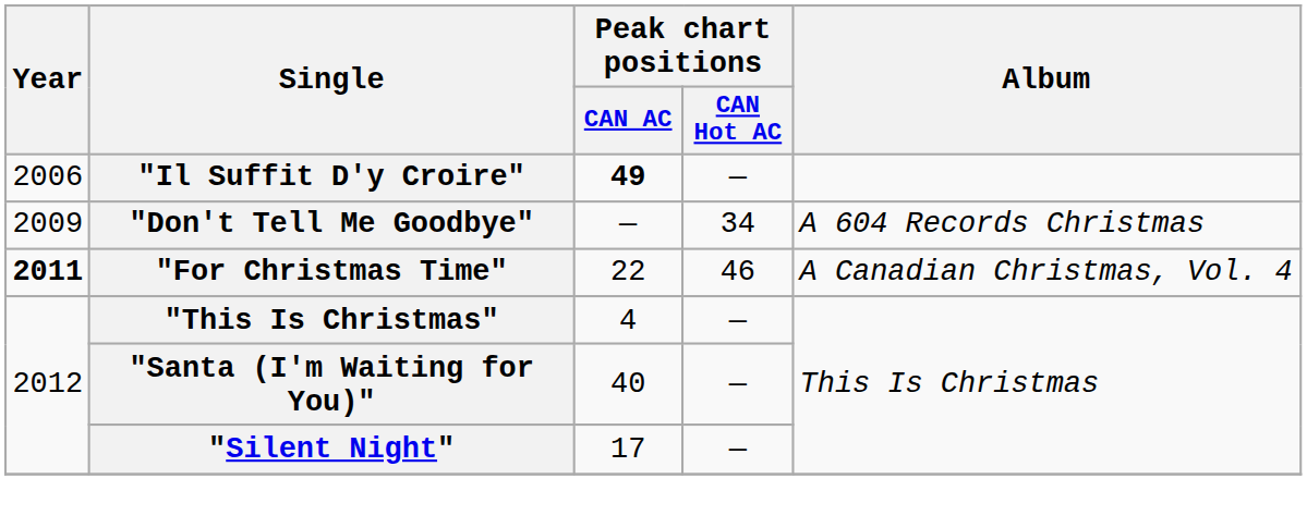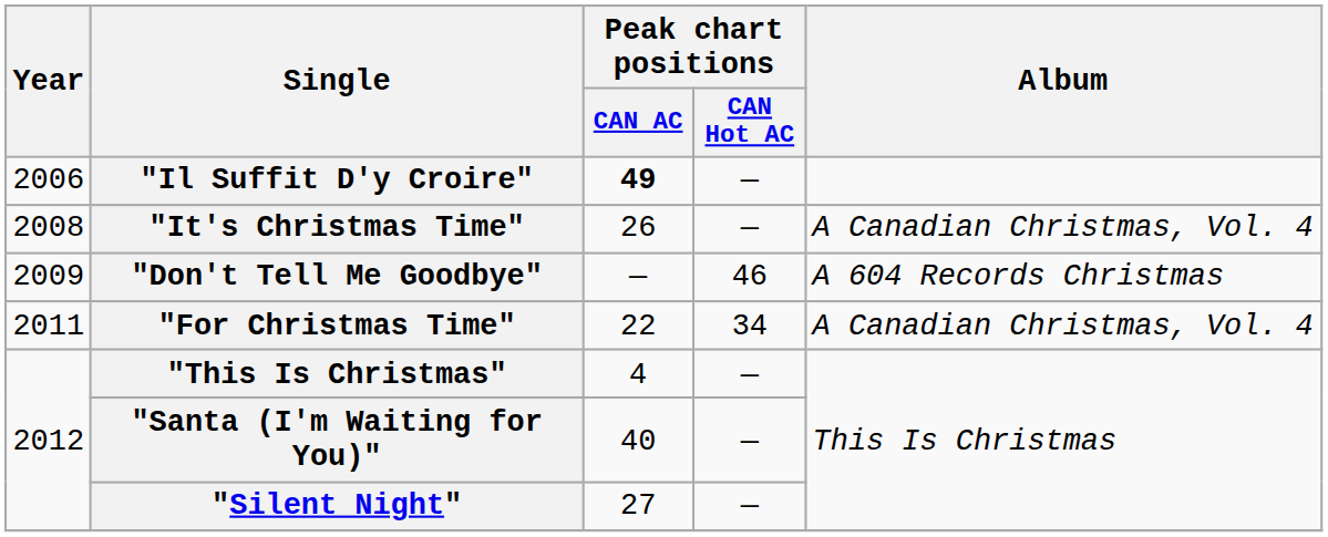+ row: 2008 | "It's Christmas Time" | 26 | — | A Canadian Christmas, Vol. 4
"Don't Tell Me Goodbye" | Peak chart positions / CAN Hot AC: 34 -> 46
"For Christmas Time" | Year: bold -> normal
"For Christmas Time" | Peak chart positions / CAN Hot AC: 46 -> 34
"Silent Night" | Peak chart positions / CAN AC: 17 -> 27
